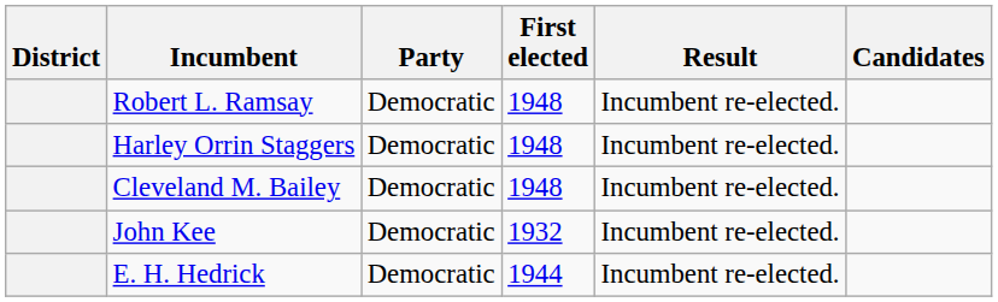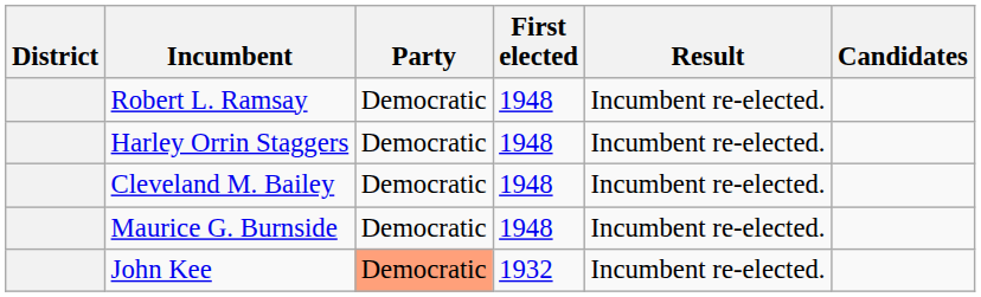+ row: Maurice G. Burnside | Democratic | 1948 | Incumbent re-elected.
John Kee | Party: no background -> lightsalmon background
- row: E. H. Hedrick | Democratic | 1944 | Incumbent re-elected.
